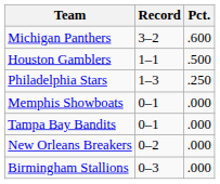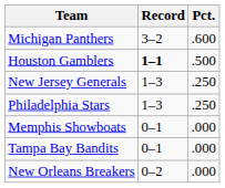Houston Gamblers | Record: normal -> bold
+ row: New Jersey Generals | 1–3 | .250
- row: Birmingham Stallions | 0–3 | .000
